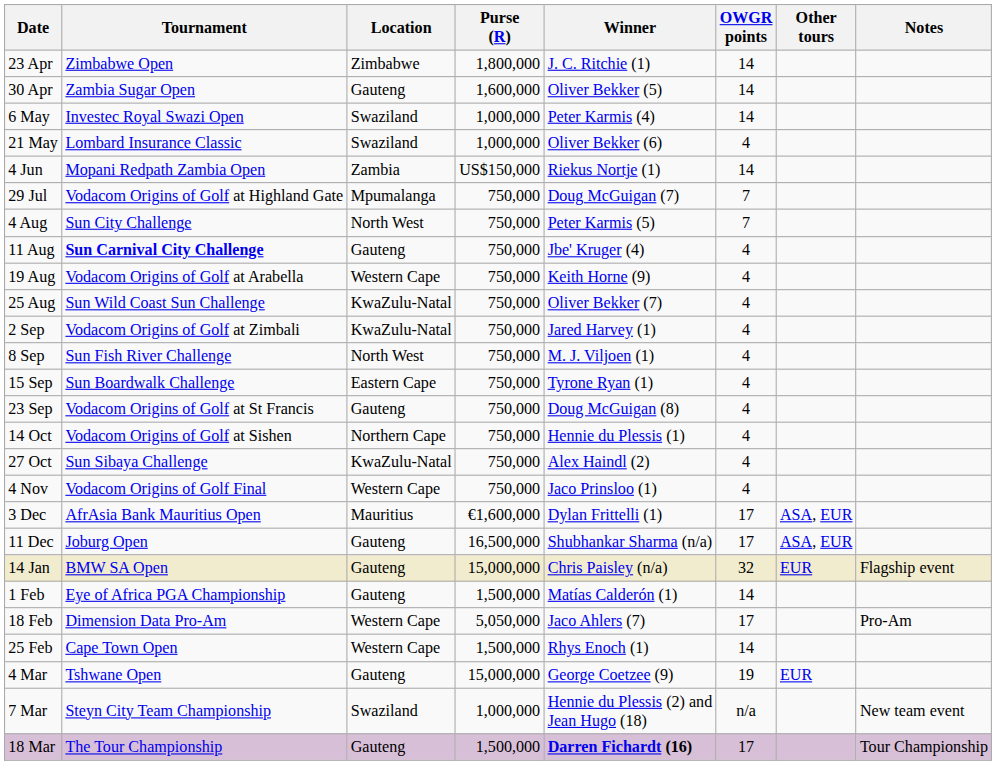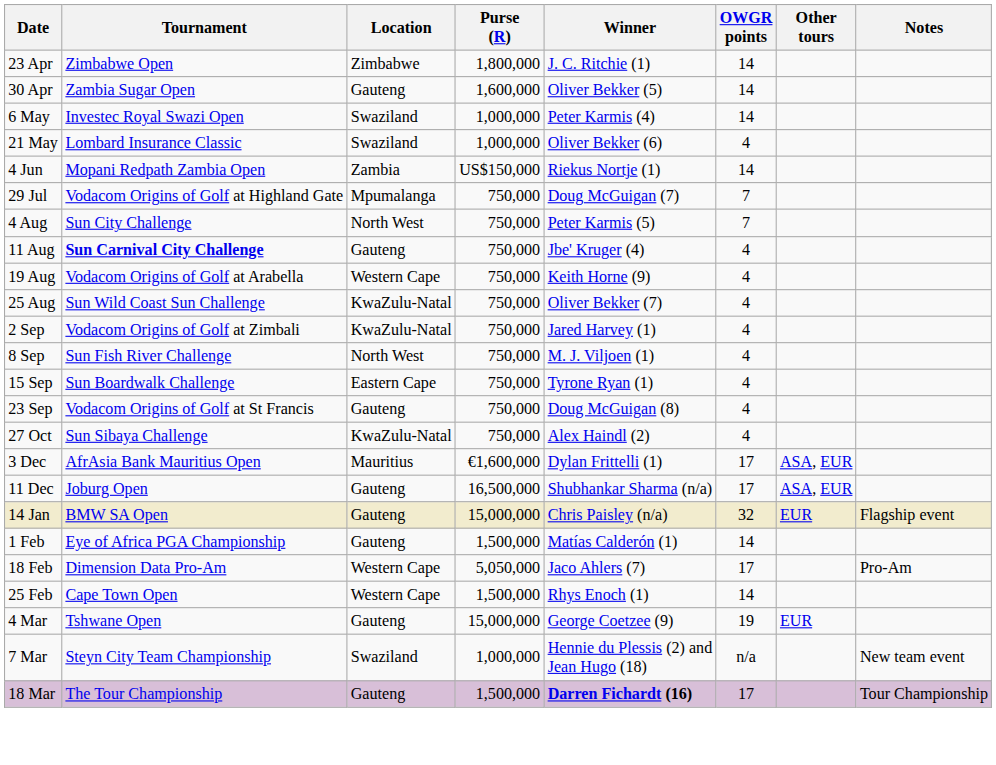- row: 14 Oct | Vodacom Origins of Golf at Sishen | Northern Cape | 750,000 | Hennie du Plessis (1) | 4
- row: 4 Nov | Vodacom Origins of Golf Final | Western Cape | 750,000 | Jaco Prinsloo (1) | 4
